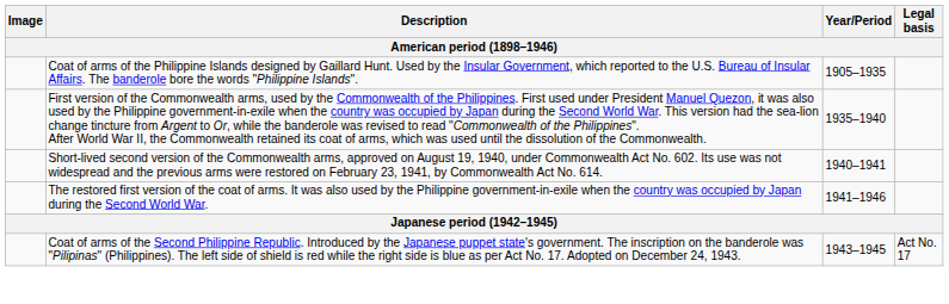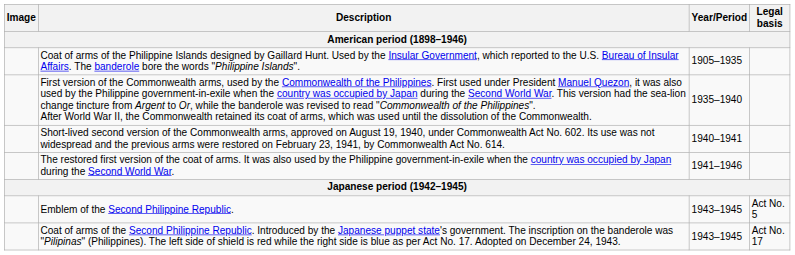+ row: Emblem of the Second Philippine Republic. | 1943–1945 | Act No. 5
